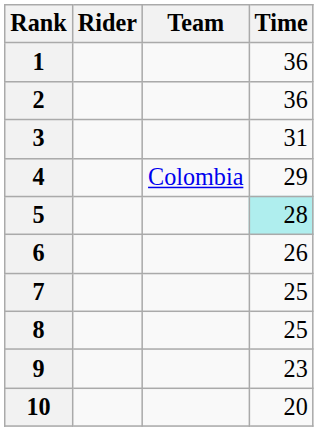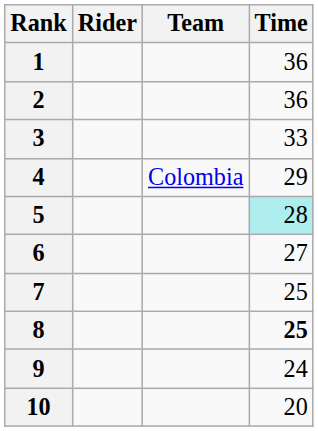3 | Time: 31 -> 33
6 | Time: 26 -> 27
8 | Time: normal -> bold
9 | Time: 23 -> 24
